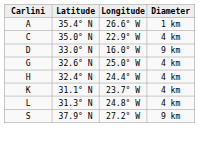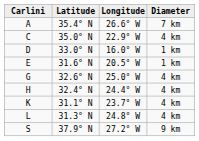A | Diameter: 1 km -> 7 km
D | Diameter: 9 km -> 1 km
+ row: E | 31.6° N | 20.5° W | 1 km
